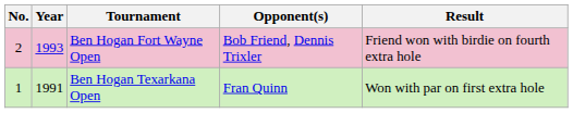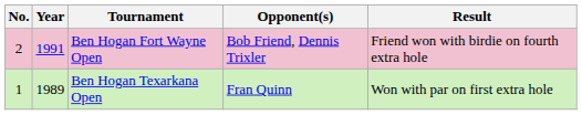Ben Hogan Fort Wayne Open | Year: 1993 -> 1991
Ben Hogan Texarkana Open | Year: 1991 -> 1989
